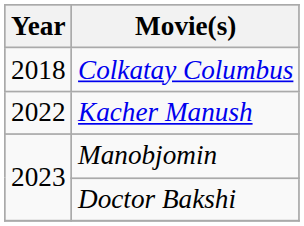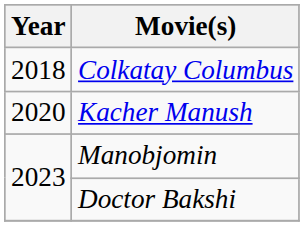Kacher Manush | Year: 2022 -> 2020
